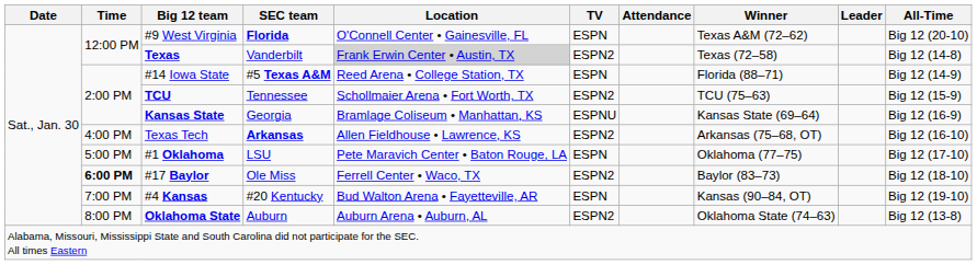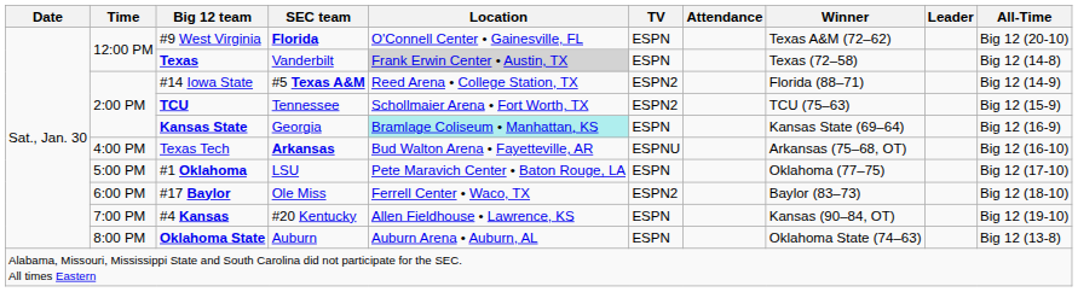Texas | TV: ESPN2 -> ESPN
#14 Iowa State | TV: ESPN -> ESPN2
Kansas State | Location: no background -> paleturquoise background
Kansas State | TV: ESPNU -> ESPN
Texas Tech | Location: Allen Fieldhouse • Lawrence, KS -> Bud Walton Arena • Fayetteville, AR
Texas Tech | TV: ESPN2 -> ESPNU
#17 Baylor | Time: bold -> normal
#4 Kansas | Location: Bud Walton Arena • Fayetteville, AR -> Allen Fieldhouse • Lawrence, KS
Oklahoma State | TV: ESPN2 -> ESPN
